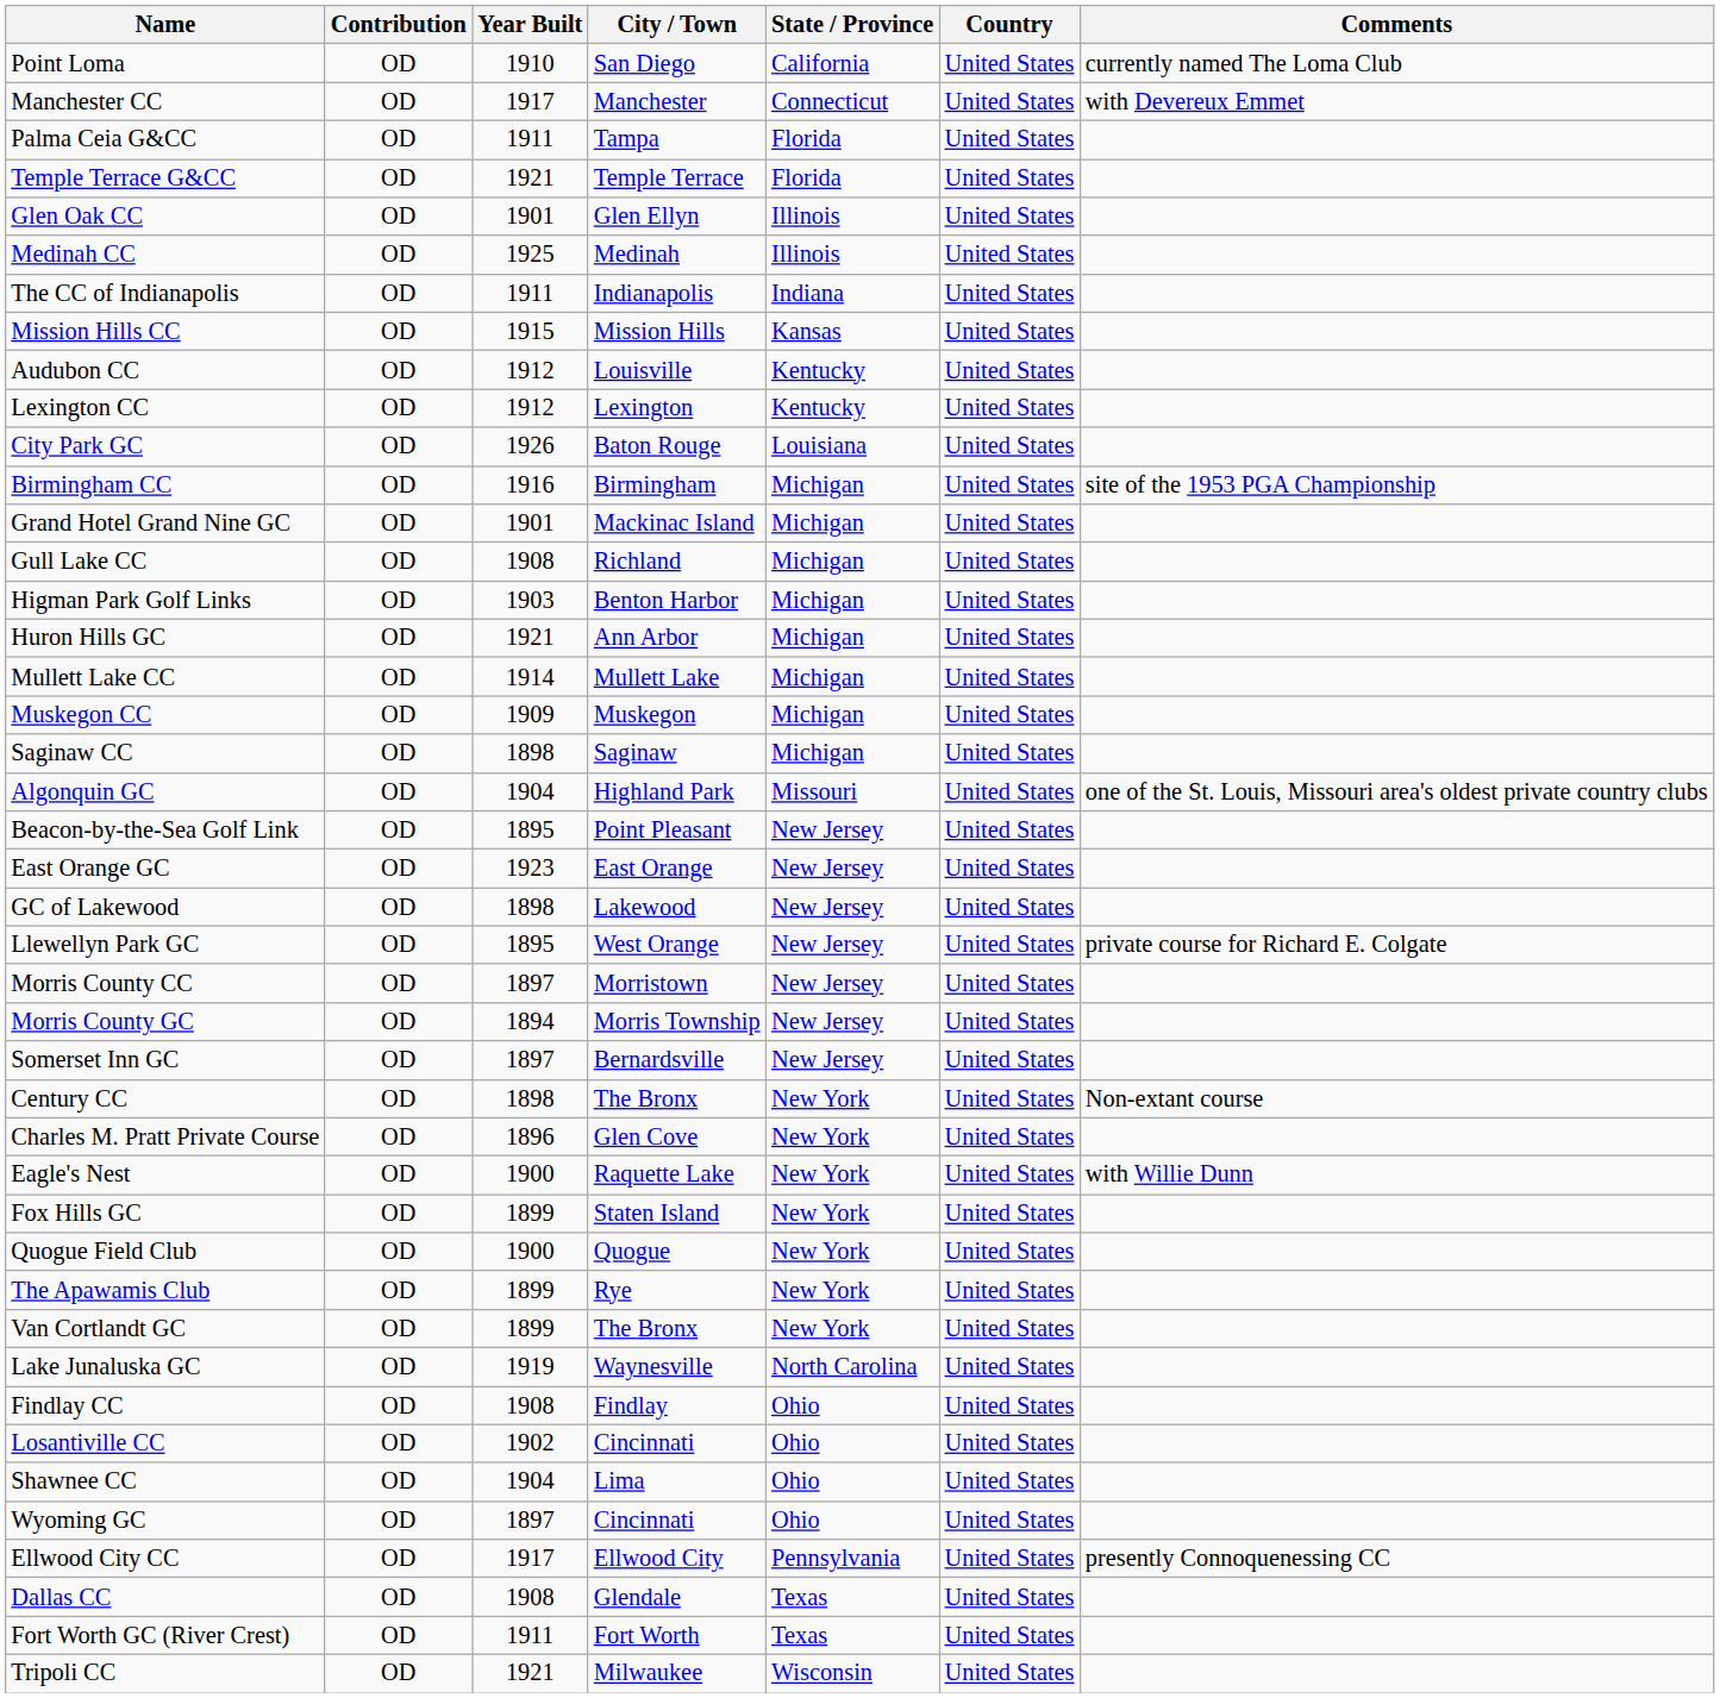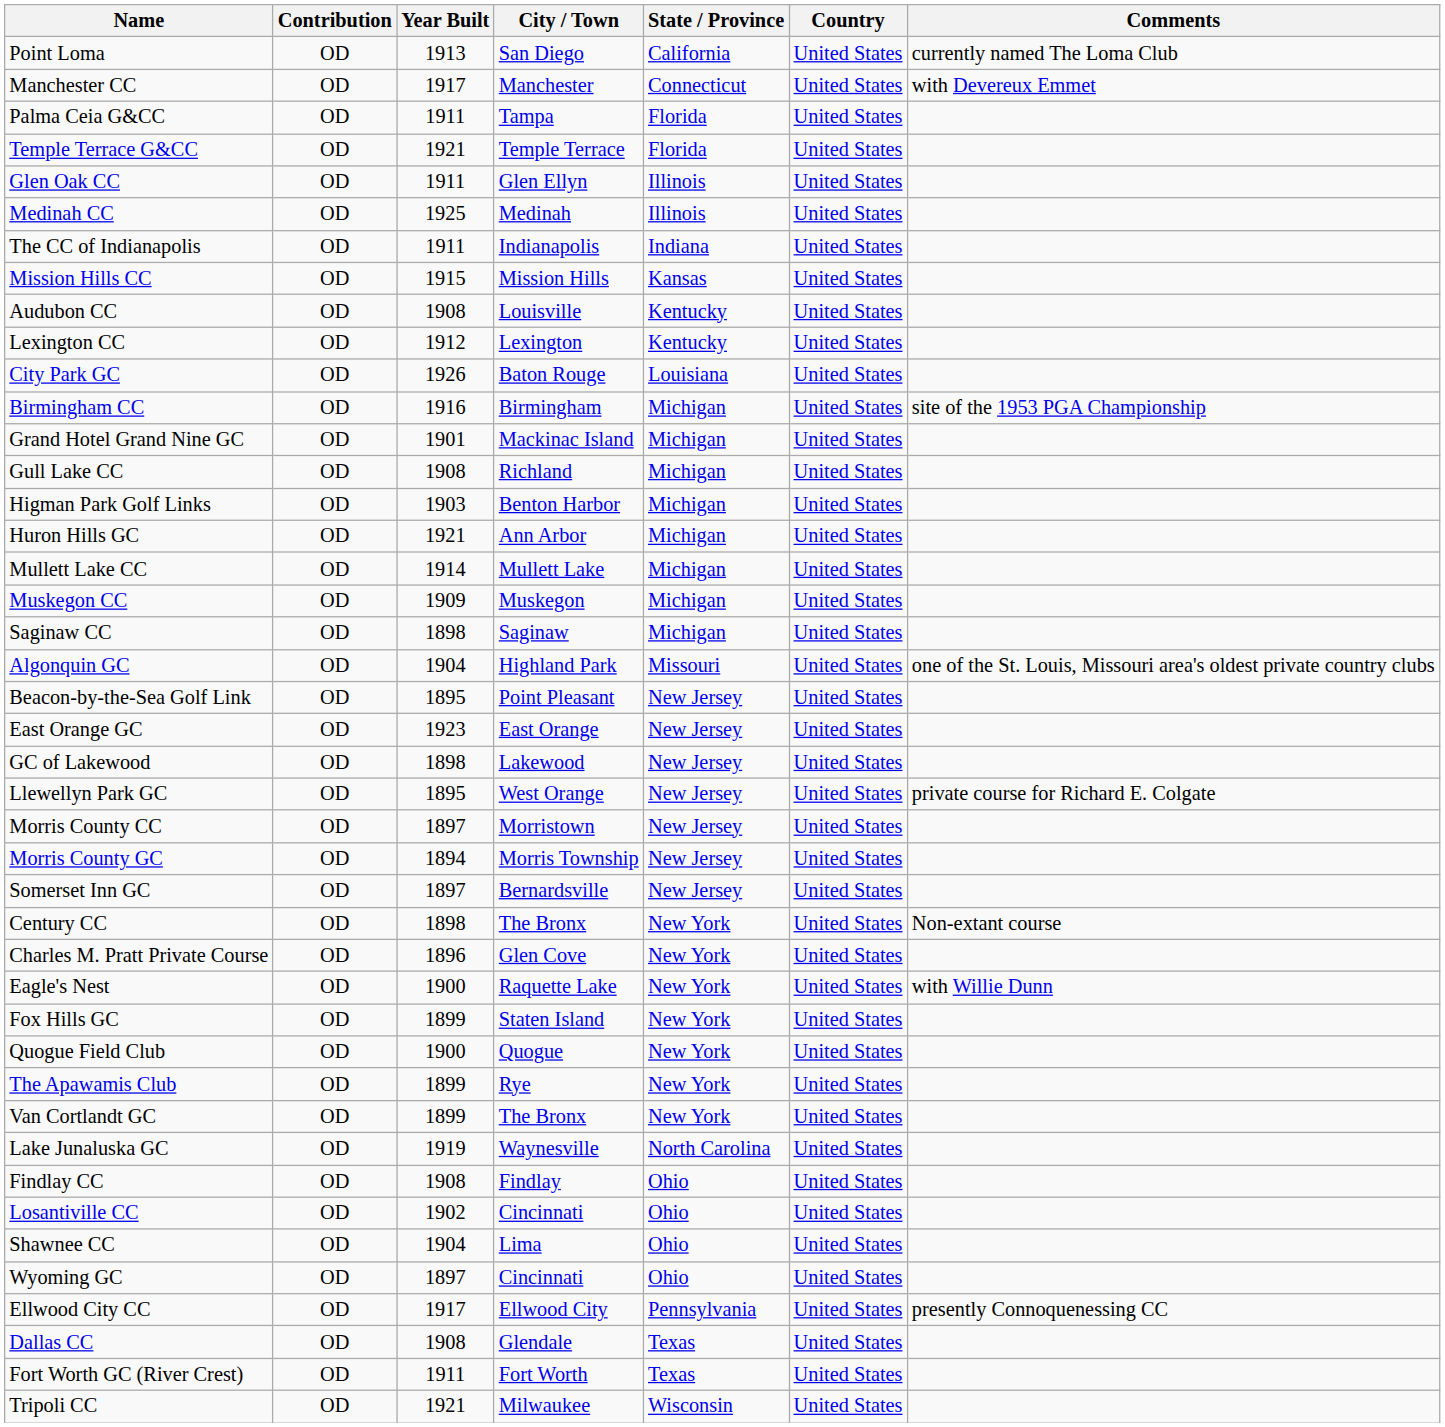Point Loma | Year Built: 1910 -> 1913
Glen Oak CC | Year Built: 1901 -> 1911
Audubon CC | Year Built: 1912 -> 1908
